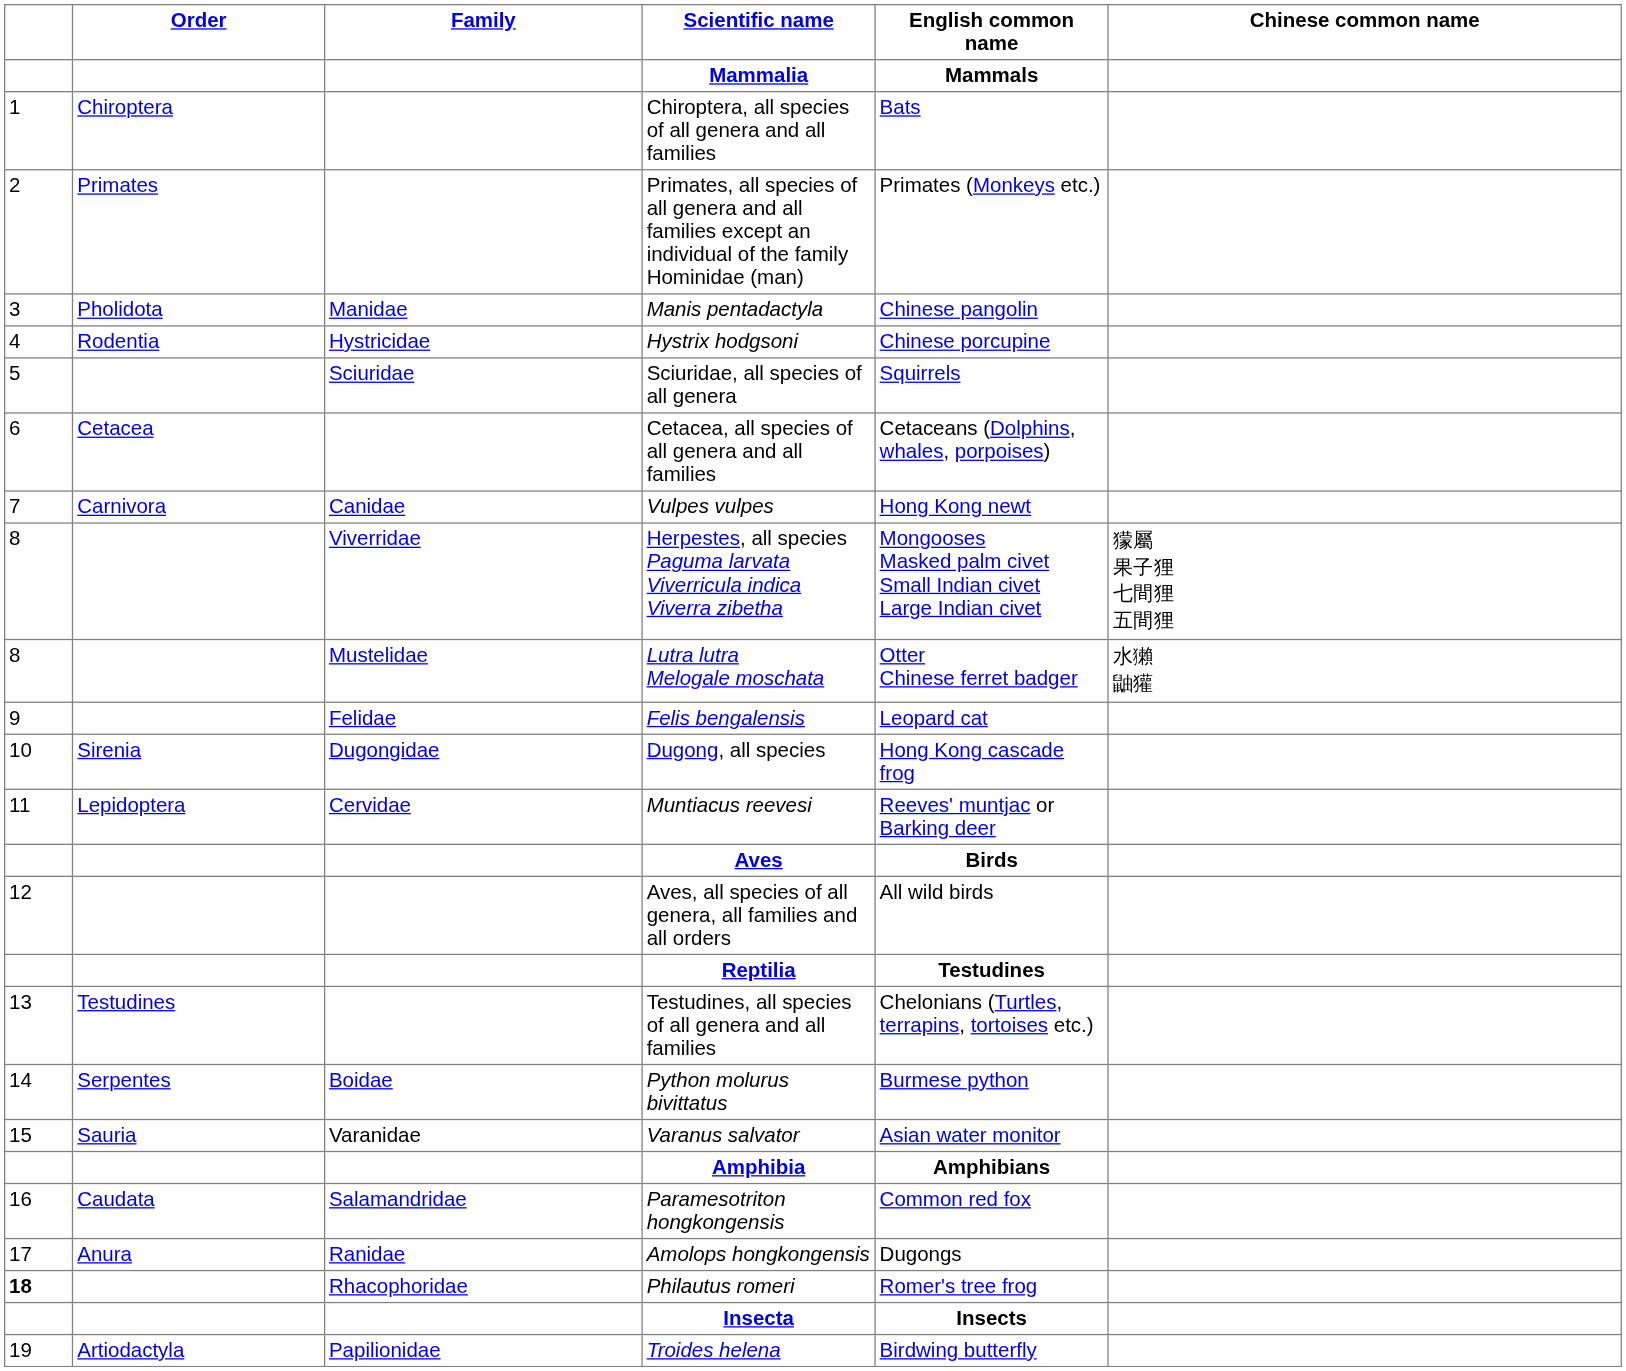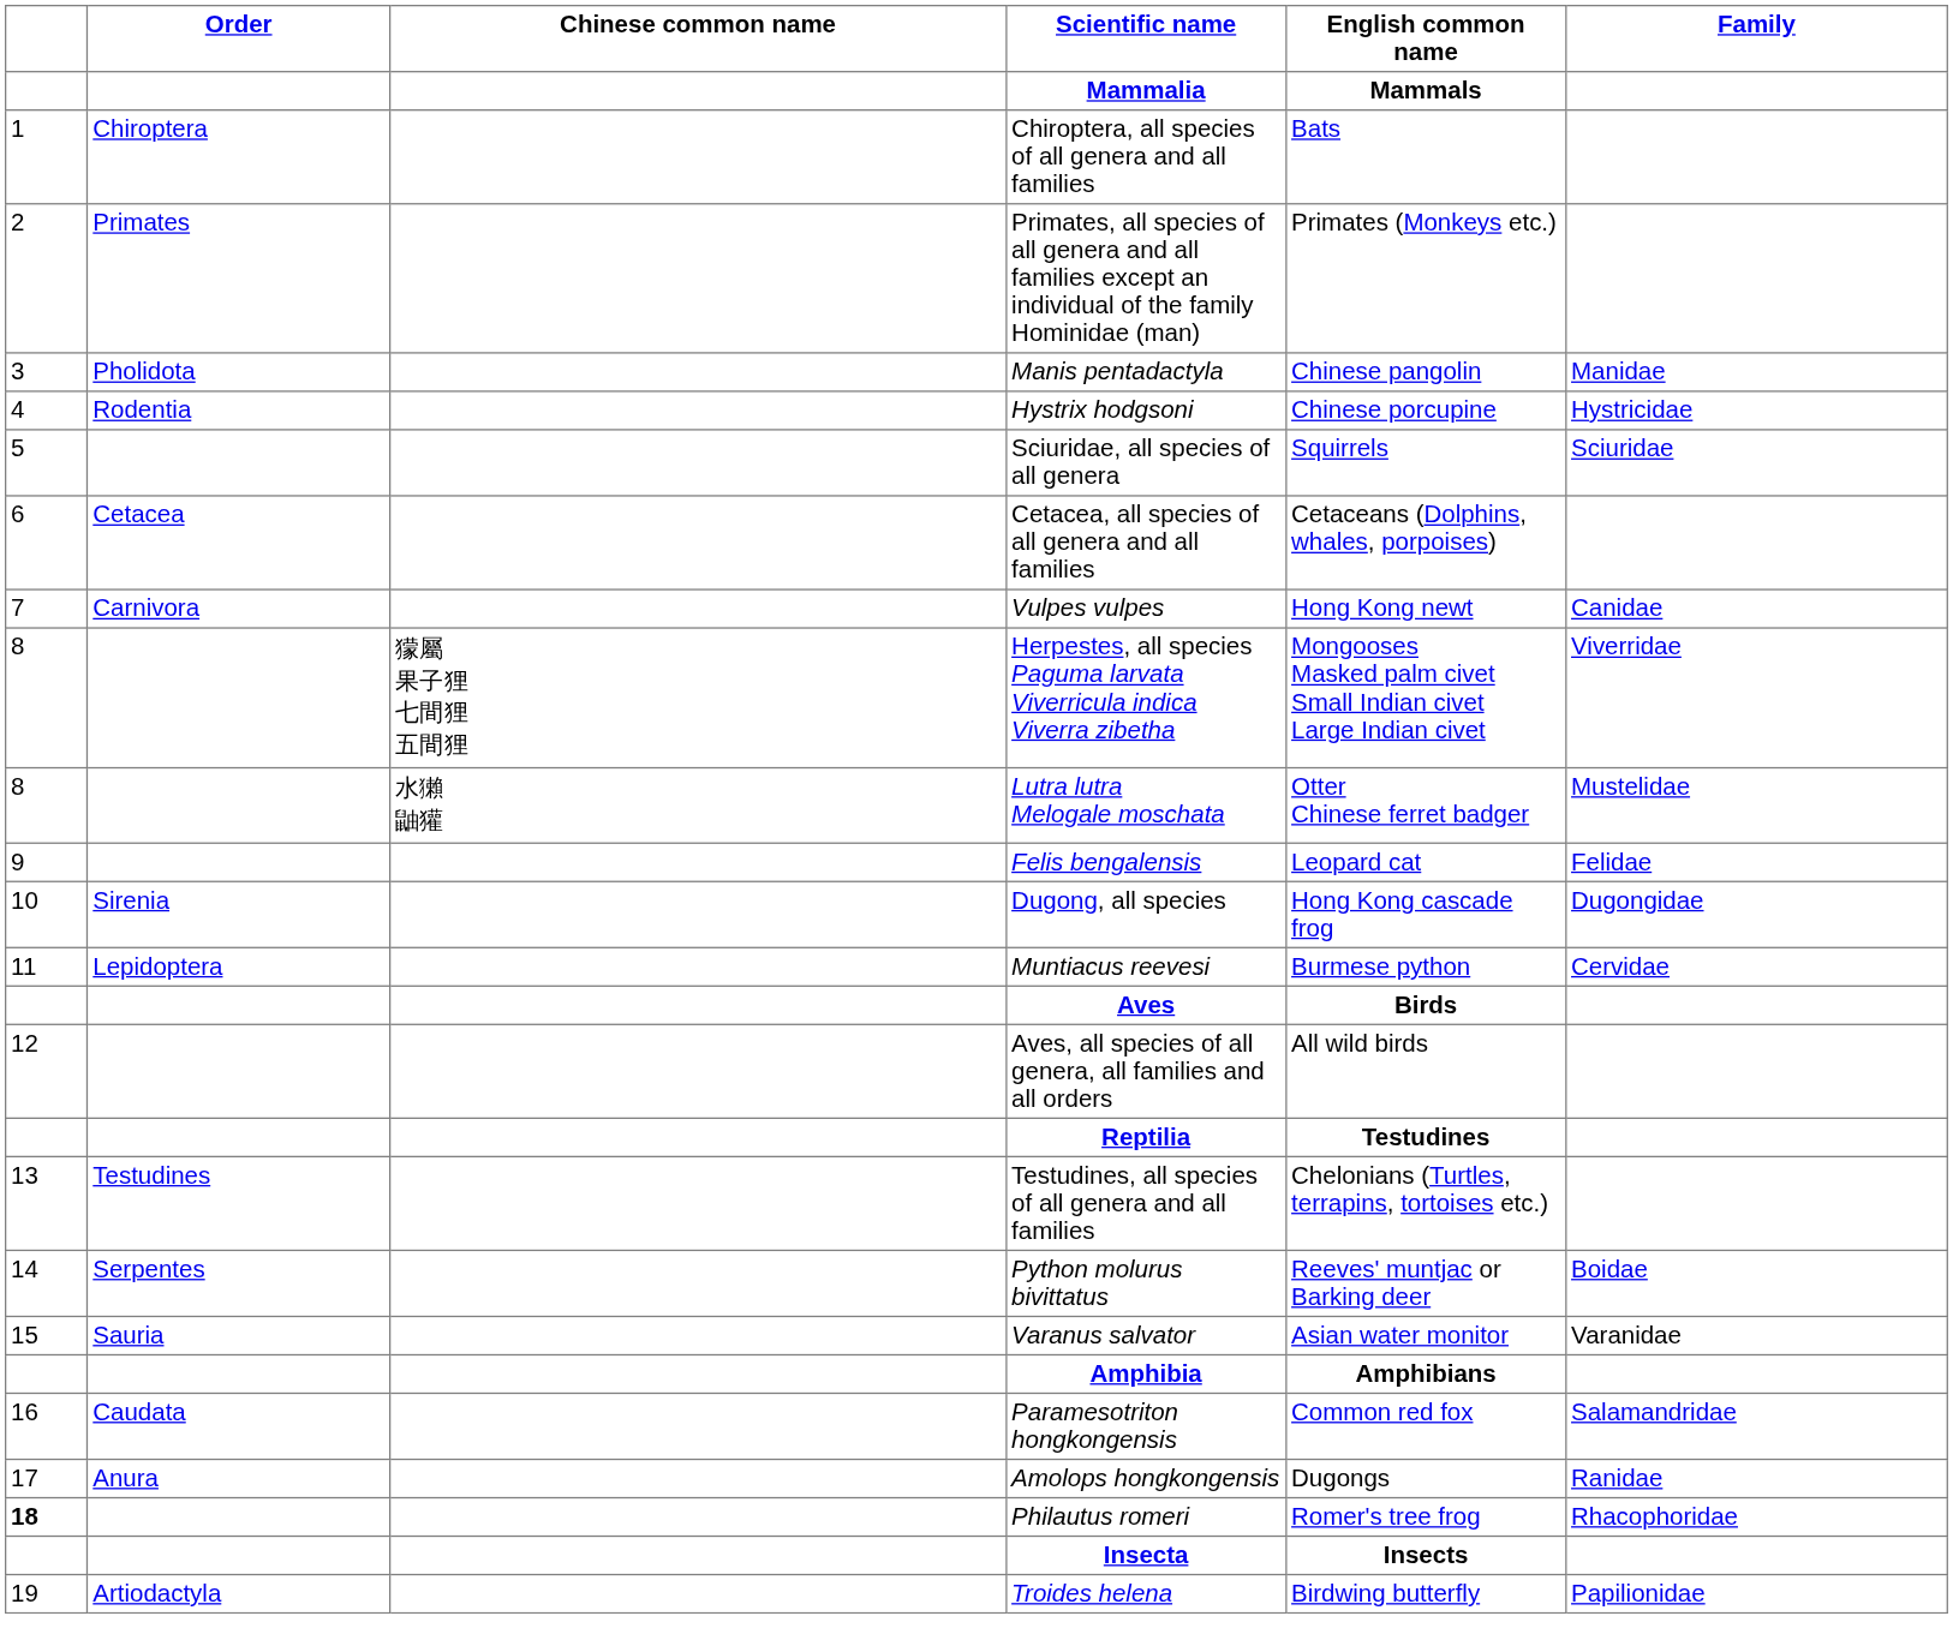columns swapped: Family <-> Chinese common name
Muntiacus reevesi | English common name / Mammals: Reeves' muntjac or Barking deer -> Burmese python
Python molurus bivittatus | English common name / Mammals: Burmese python -> Reeves' muntjac or Barking deer
